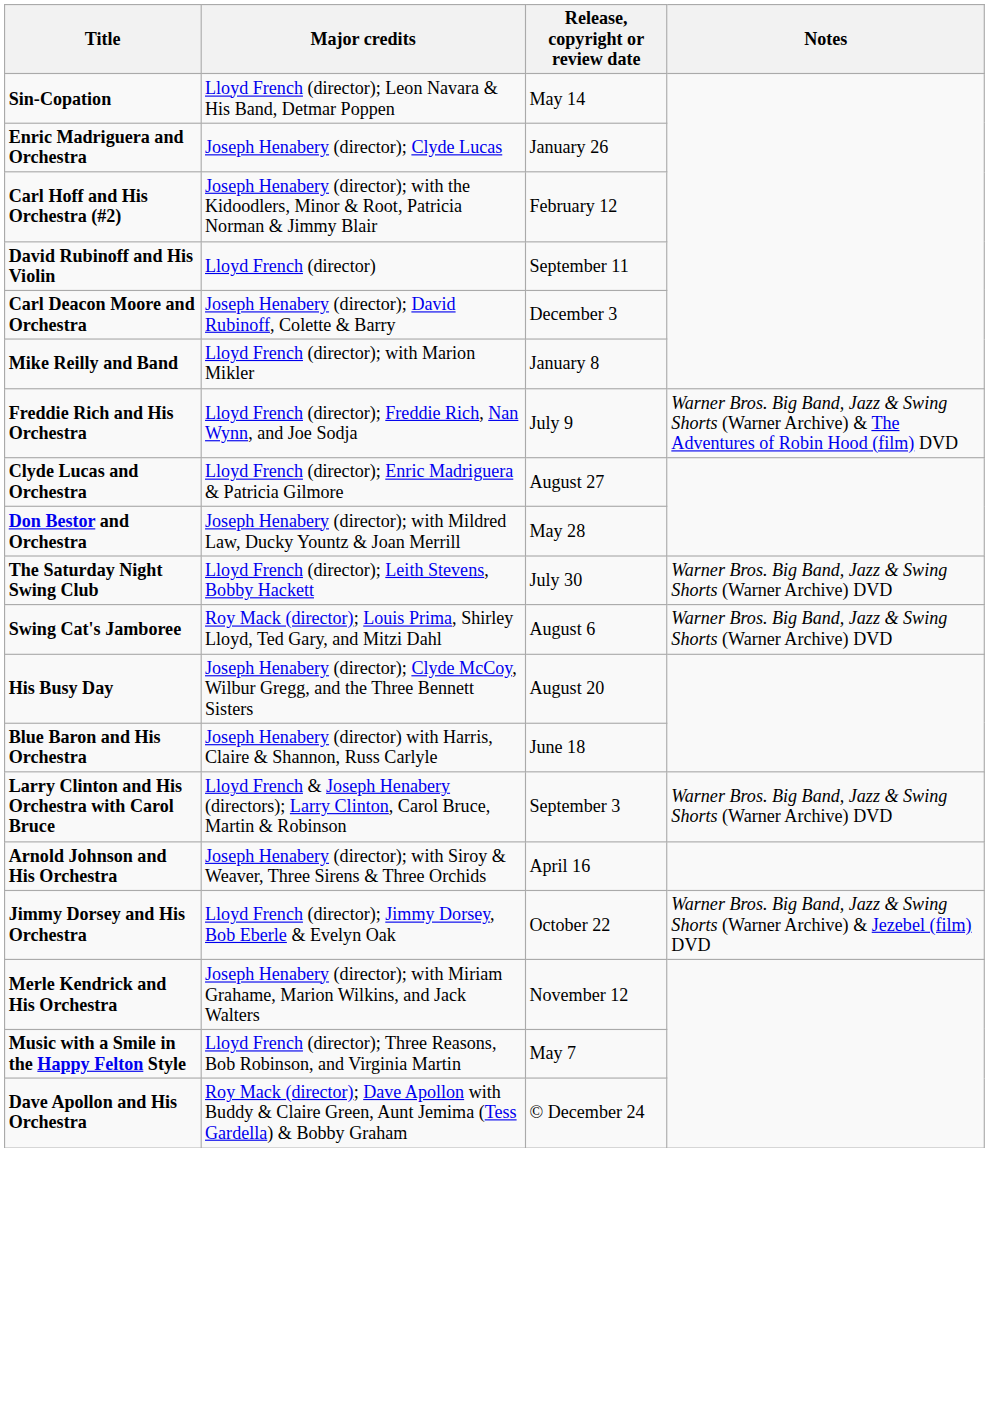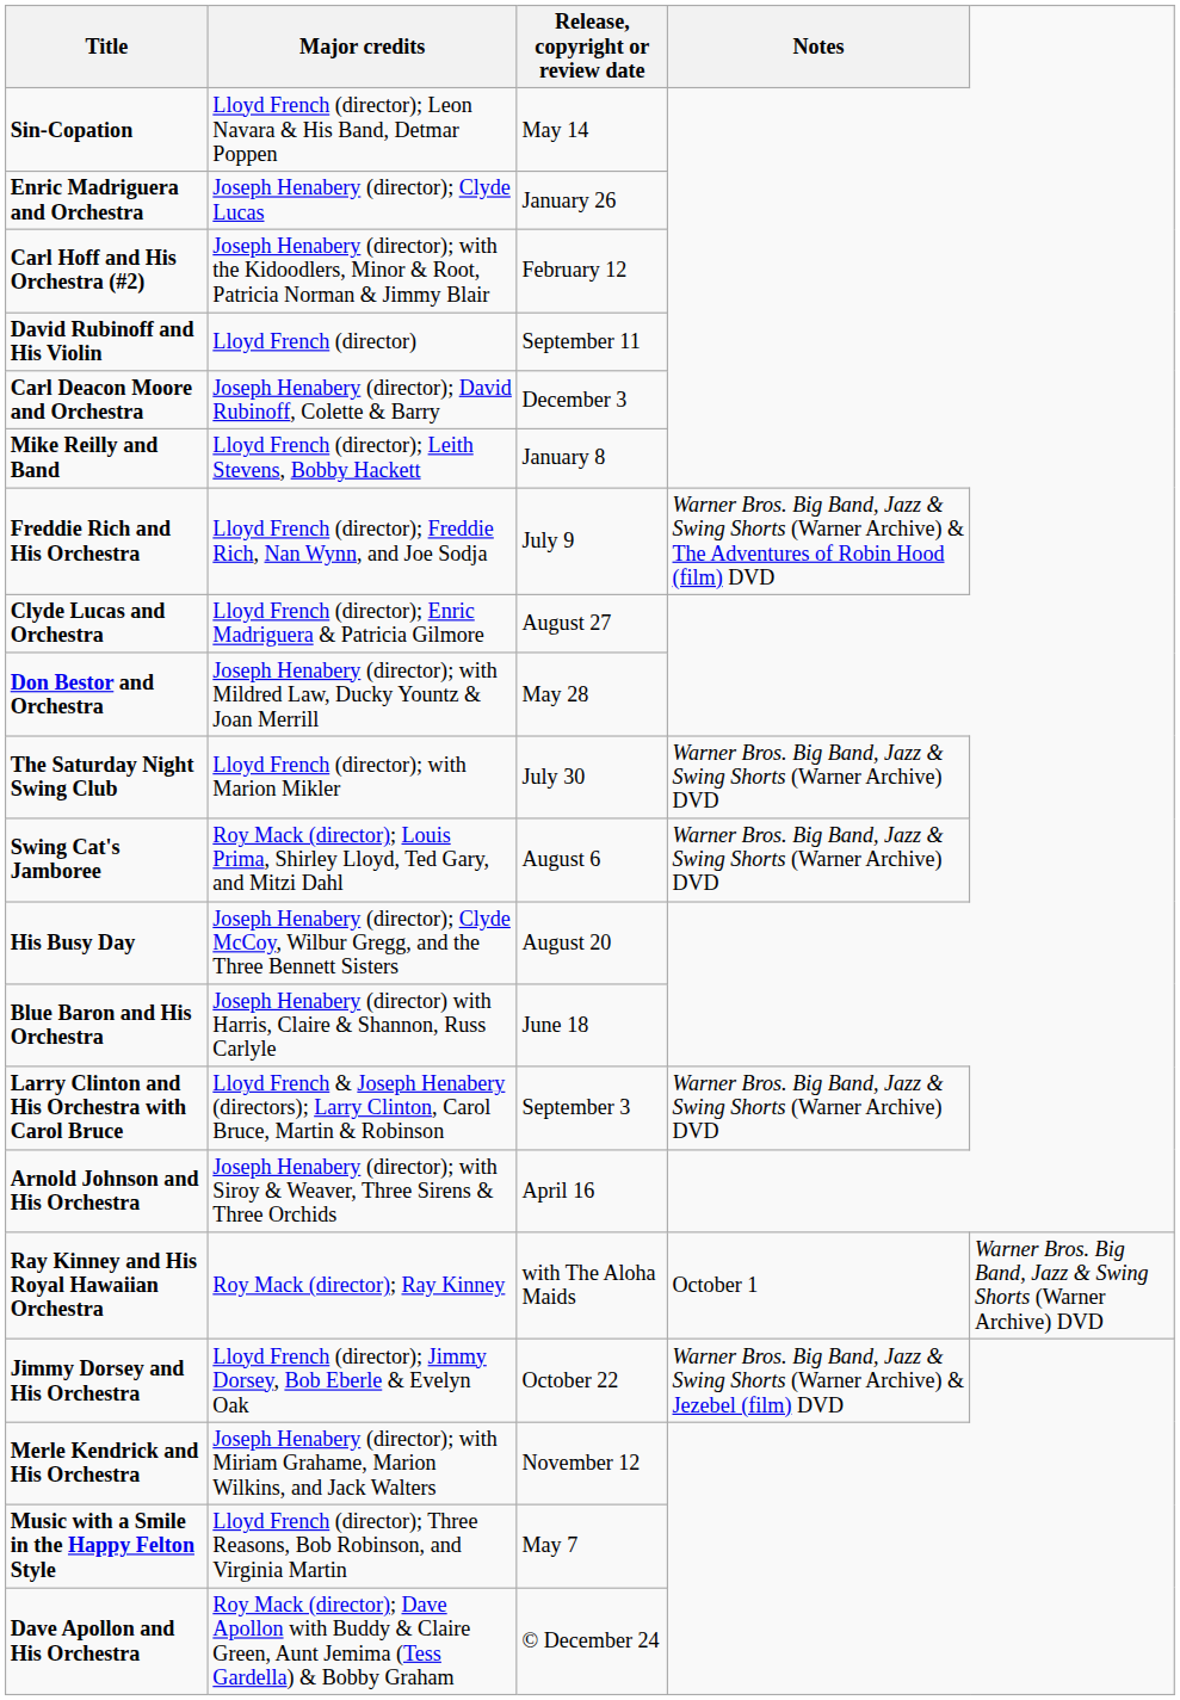Mike Reilly and Band | Major credits: Lloyd French (director); with Marion Mikler -> Lloyd French (director); Leith Stevens, Bobby Hackett
The Saturday Night Swing Club | Major credits: Lloyd French (director); Leith Stevens, Bobby Hackett -> Lloyd French (director); with Marion Mikler
+ row: Ray Kinney and His Royal Hawaiian Orchestra | Roy Mack (director); Ray Kinney | with The Aloha Maids | October 1 | Warner Bros. Big Band, Jazz & Swing Shorts (Warner Archive) DVD
